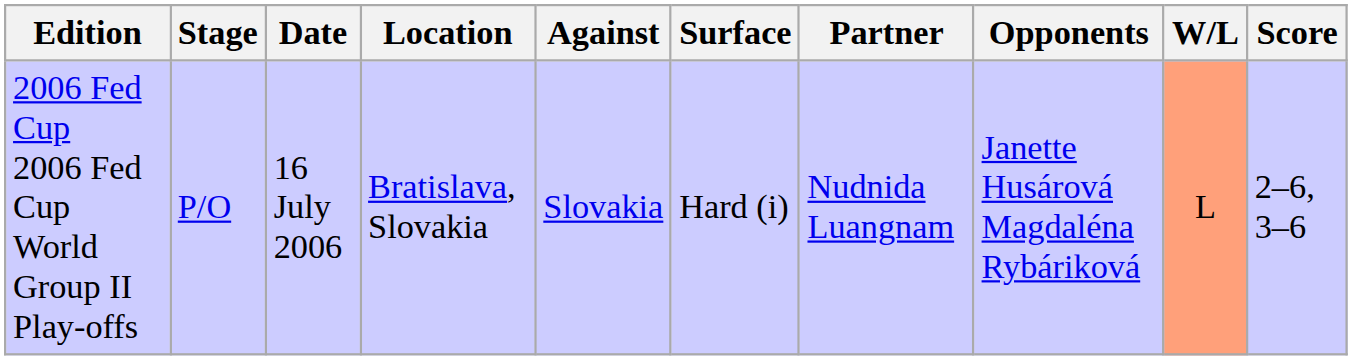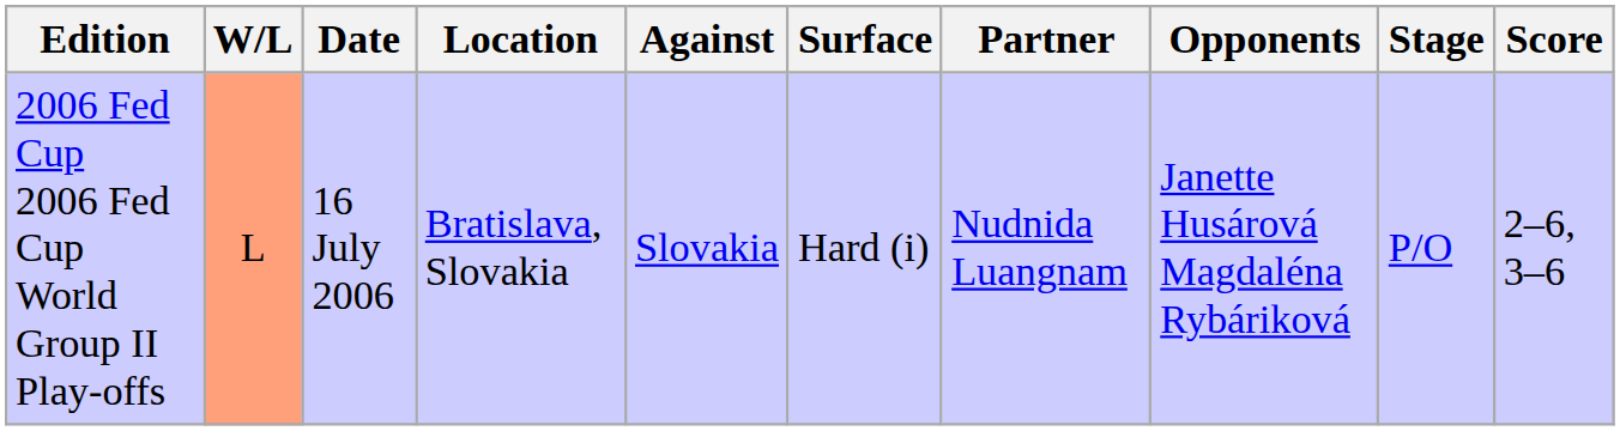columns swapped: Stage <-> W/L
